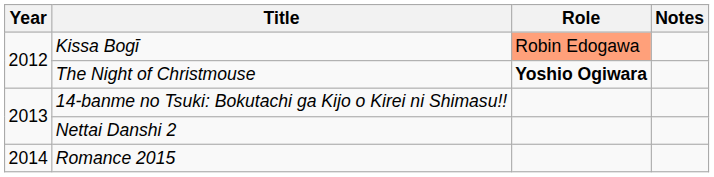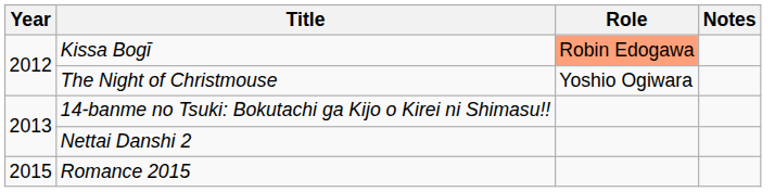The Night of Christmouse | Role: bold -> normal
Romance 2015 | Year: 2014 -> 2015
